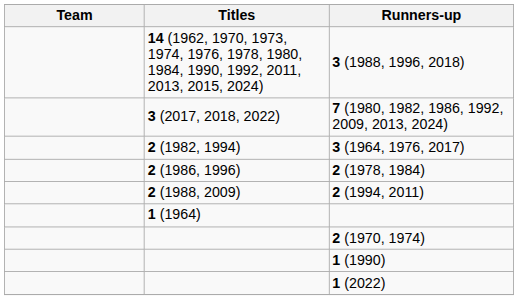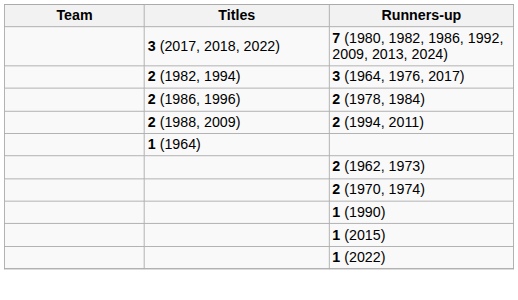- row: 14 (1962, 1970, 1973, 1974, 1976, 1978, 1980, 1984, 1990, 1992, 2011, 2013, 2015, 2024) | 3 (1988, 1996, 2018)
+ row: 2 (1962, 1973)
+ row: 1 (2015)
